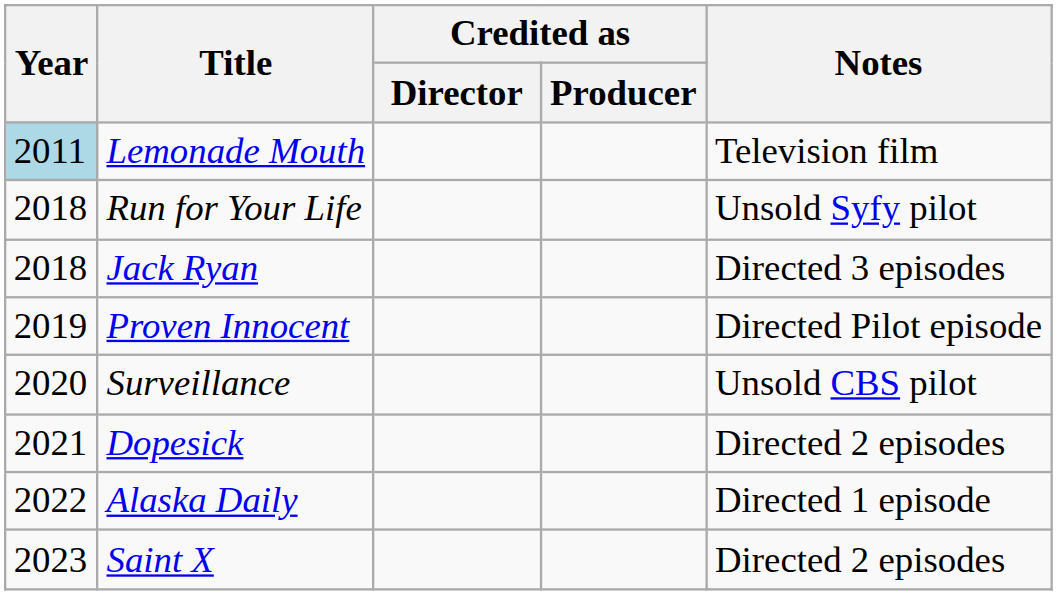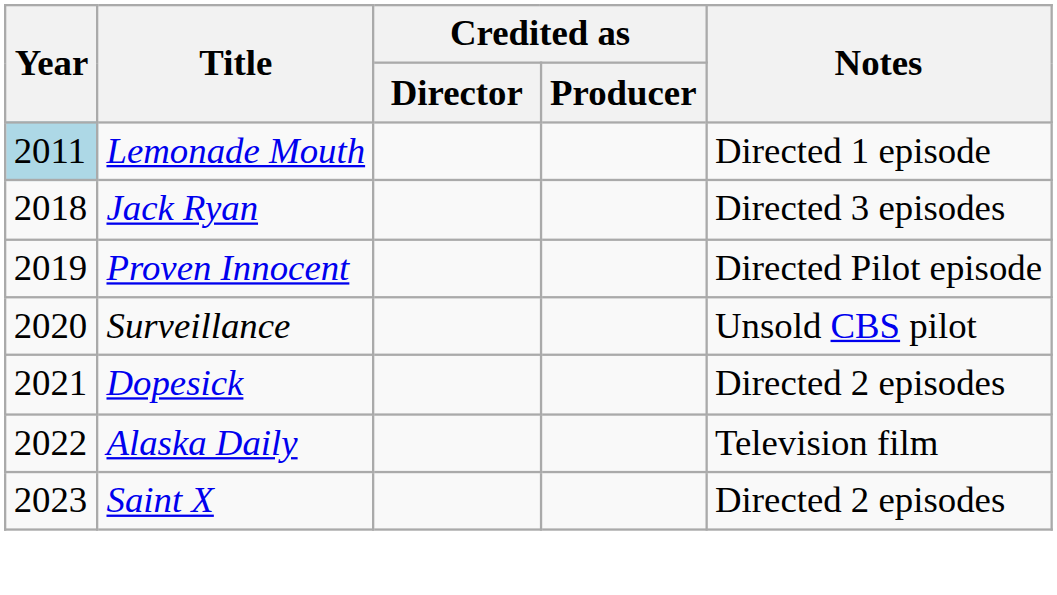Lemonade Mouth | Notes: Television film -> Directed 1 episode
- row: 2018 | Run for Your Life | Unsold Syfy pilot
Alaska Daily | Notes: Directed 1 episode -> Television film
